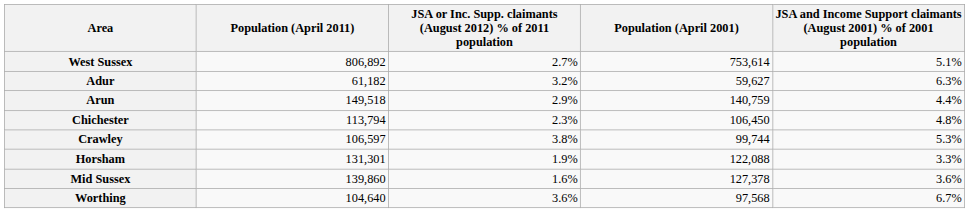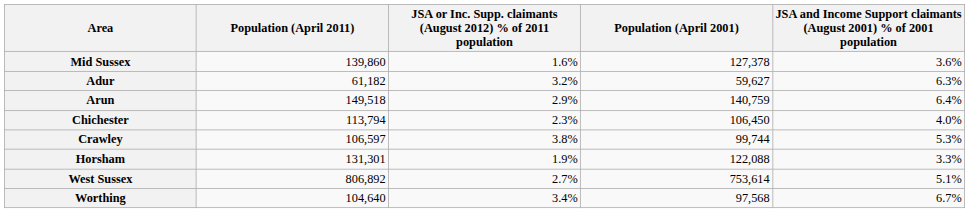rows swapped: West Sussex <-> Mid Sussex
Arun | column 5: 4.4% -> 6.4%
Chichester | column 5: 4.8% -> 4.0%
Worthing | column 3: 3.6% -> 3.4%
